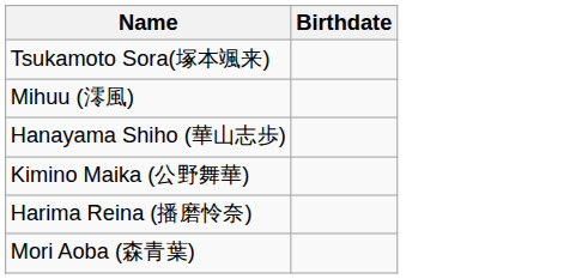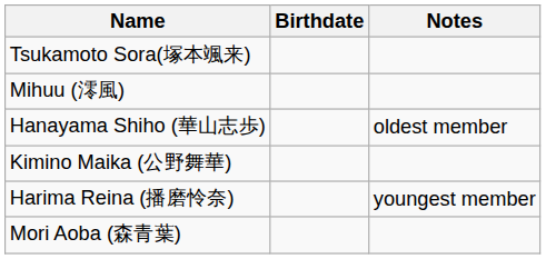+ column: Notes | oldest member | youngest member
